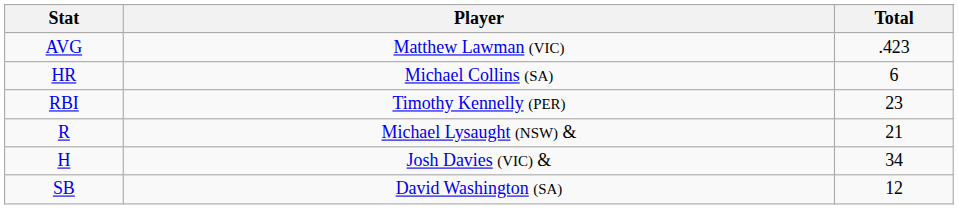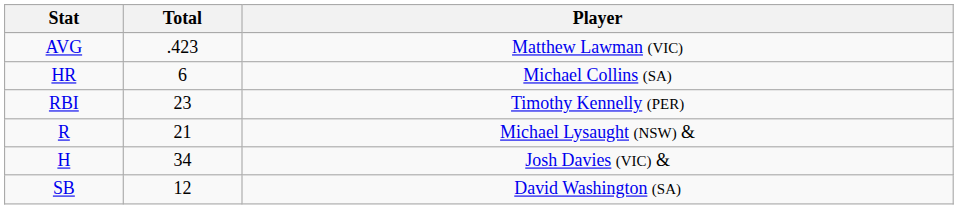columns swapped: Player <-> Total
